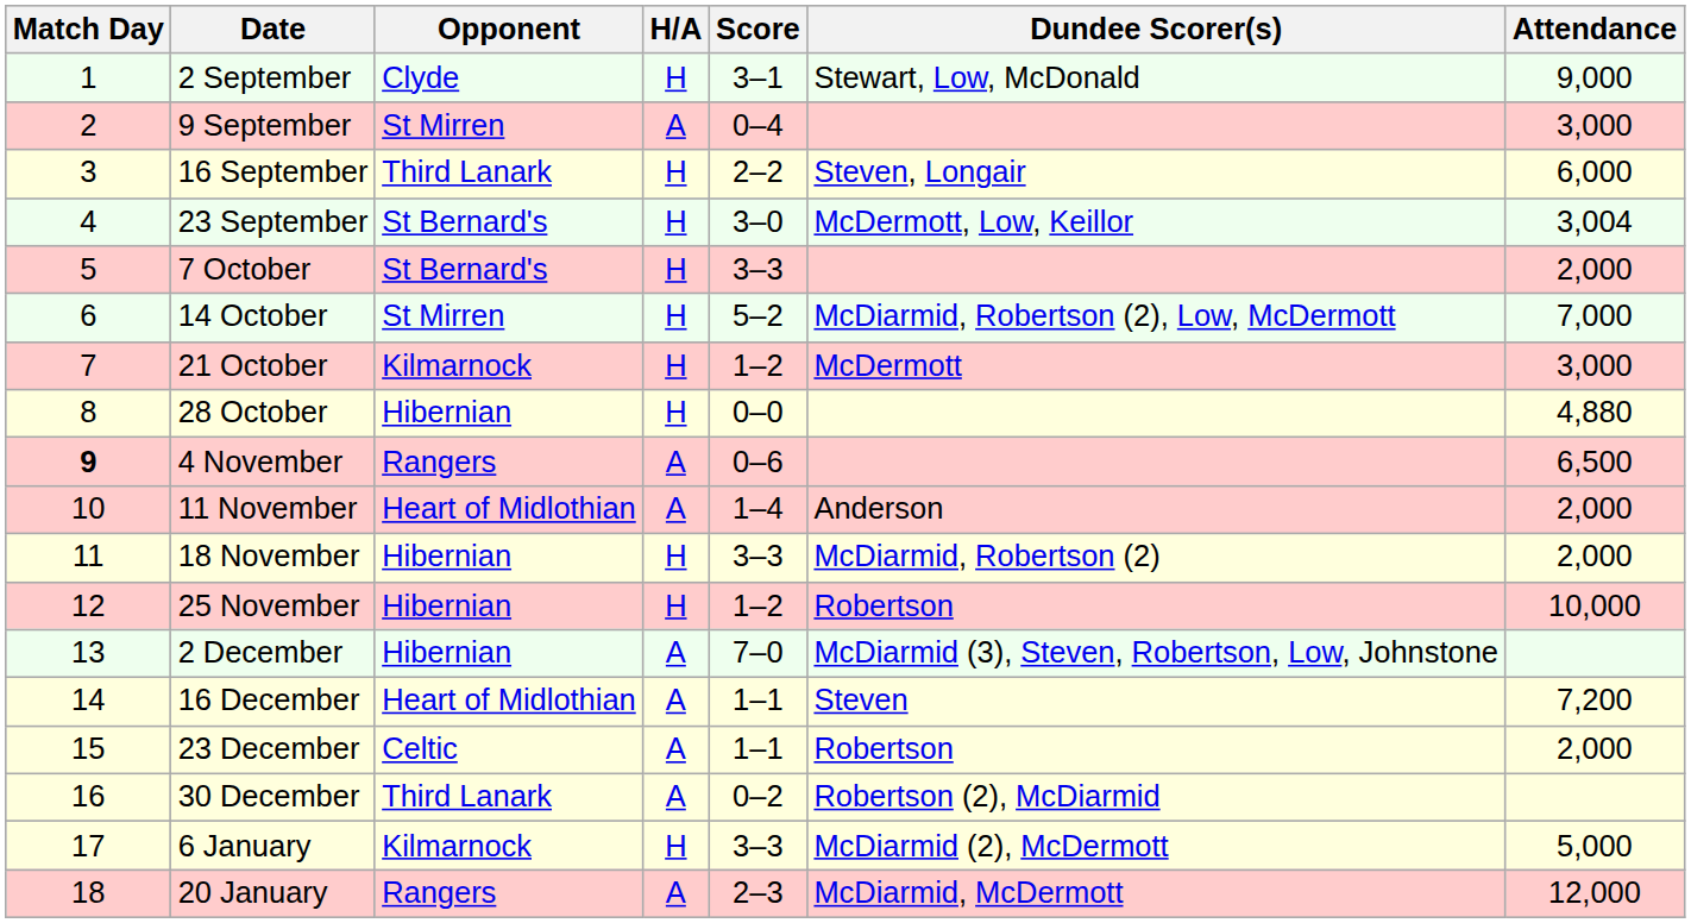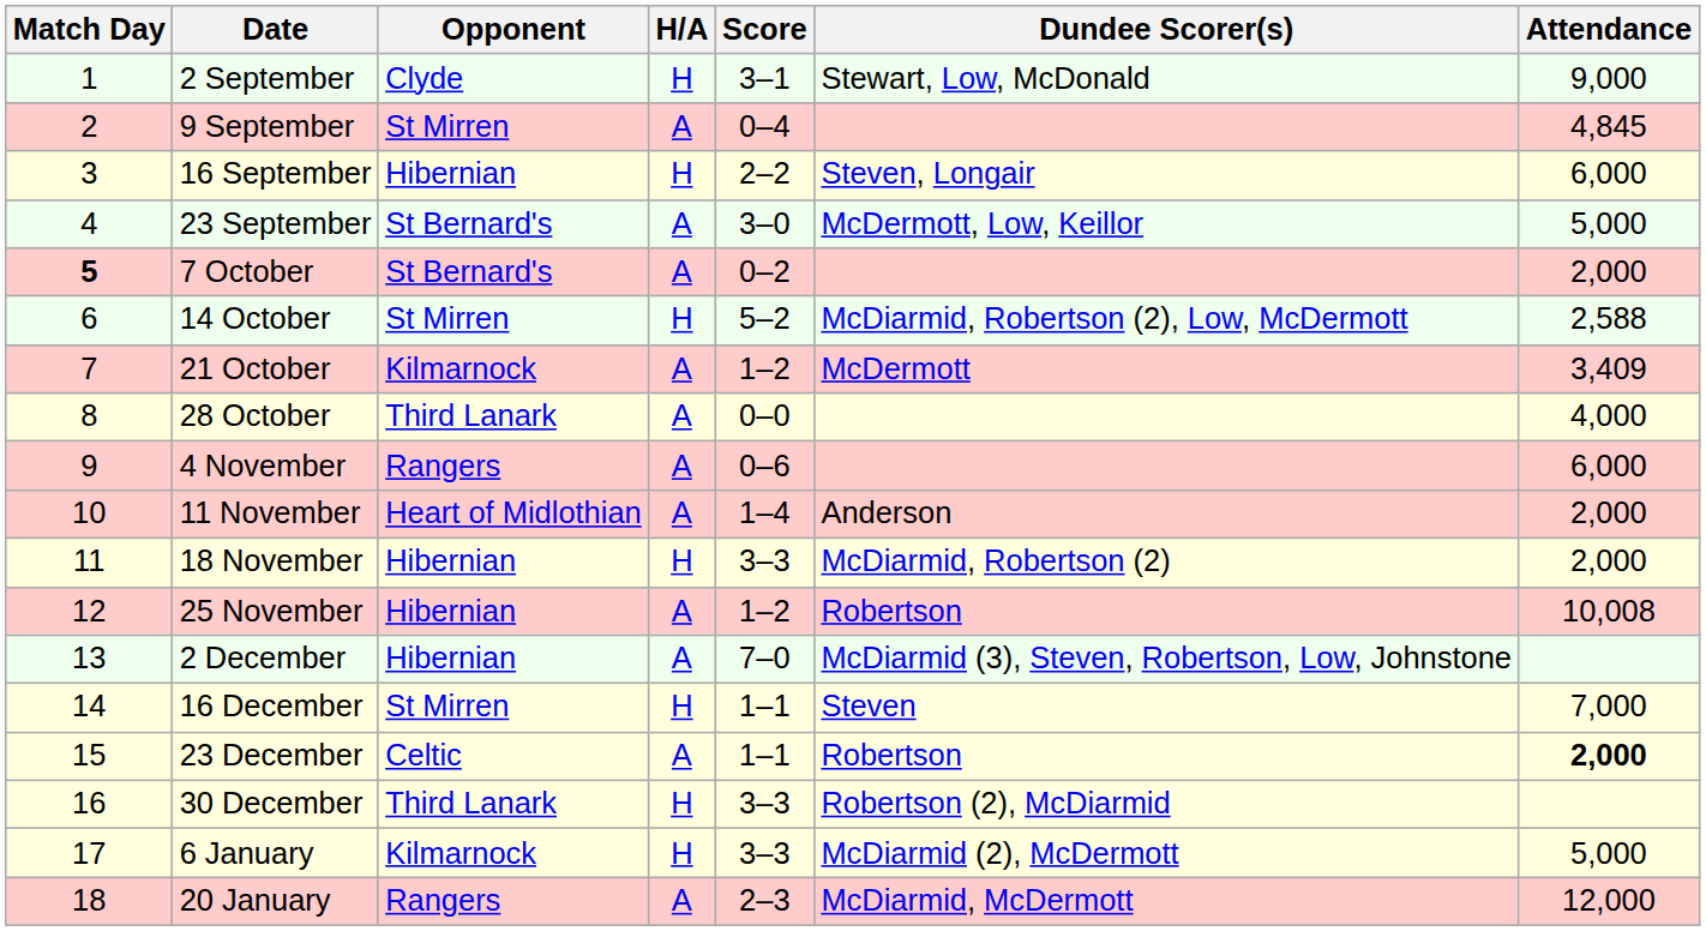9 September | Attendance: 3,000 -> 4,845
16 September | Opponent: Third Lanark -> Hibernian
23 September | H/A: H -> A
23 September | Attendance: 3,004 -> 5,000
7 October | Match Day: normal -> bold
7 October | H/A: H -> A
7 October | Score: 3–3 -> 0–2
14 October | Attendance: 7,000 -> 2,588
21 October | H/A: H -> A
21 October | Attendance: 3,000 -> 3,409
28 October | Opponent: Hibernian -> Third Lanark
28 October | H/A: H -> A
28 October | Attendance: 4,880 -> 4,000
4 November | Match Day: bold -> normal
4 November | Attendance: 6,500 -> 6,000
25 November | H/A: H -> A
25 November | Attendance: 10,000 -> 10,008
16 December | Opponent: Heart of Midlothian -> St Mirren
16 December | H/A: A -> H
16 December | Attendance: 7,200 -> 7,000
23 December | Attendance: normal -> bold
30 December | H/A: A -> H
30 December | Score: 0–2 -> 3–3
